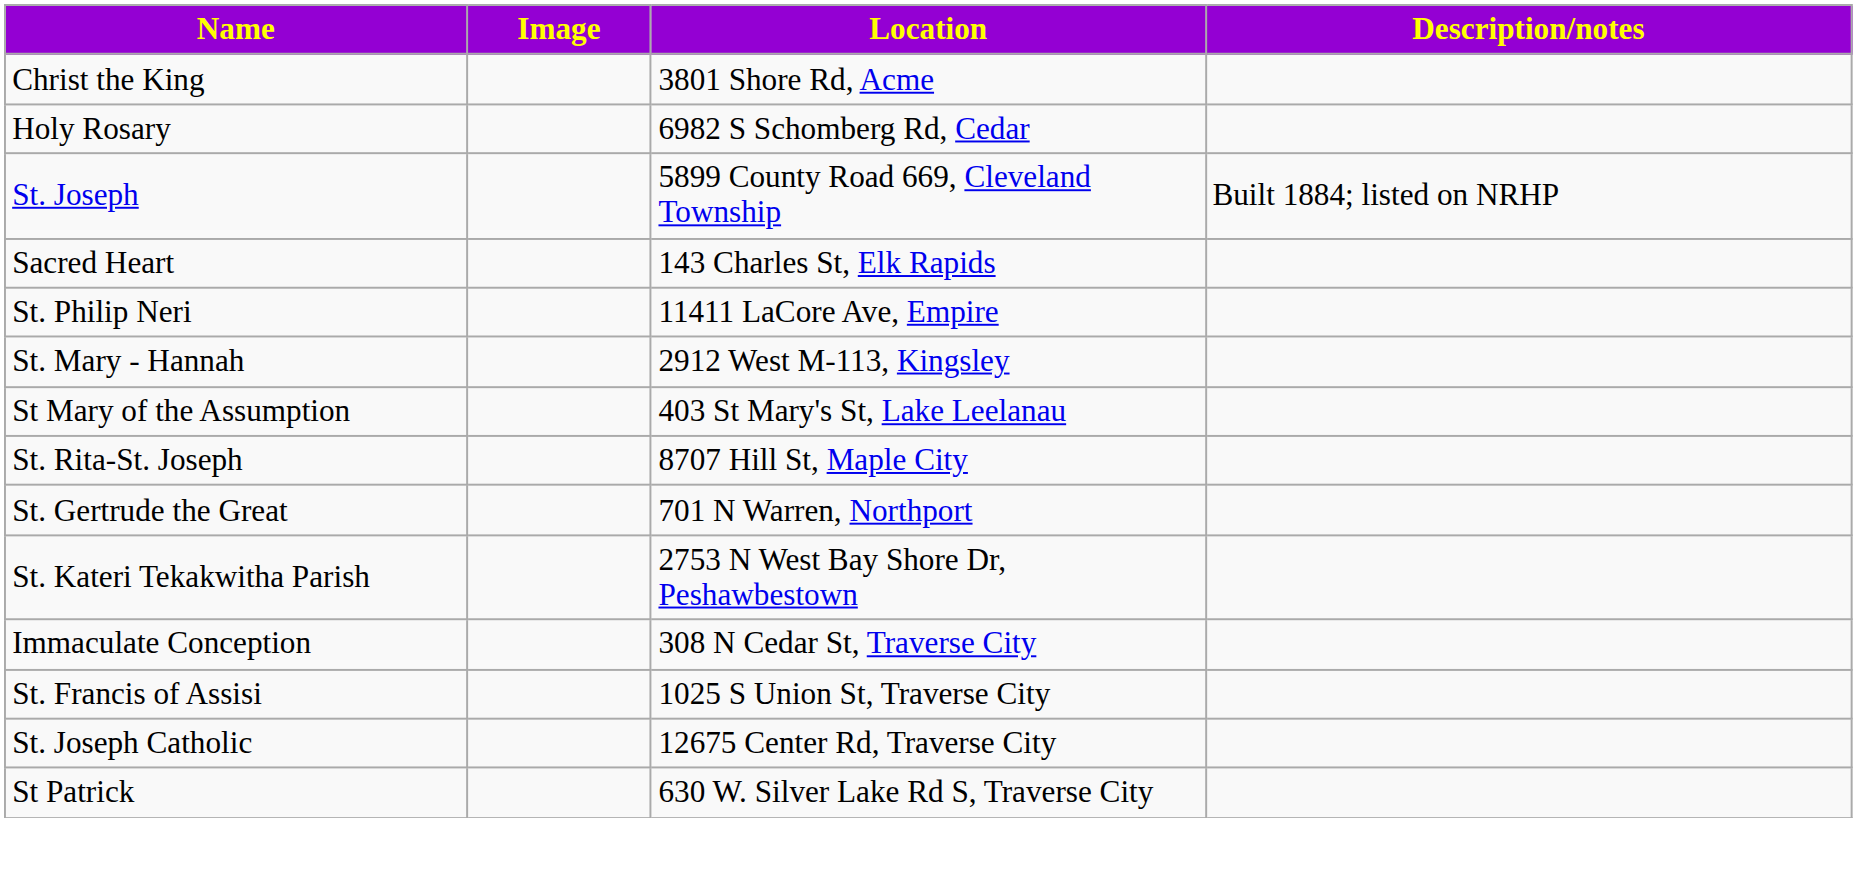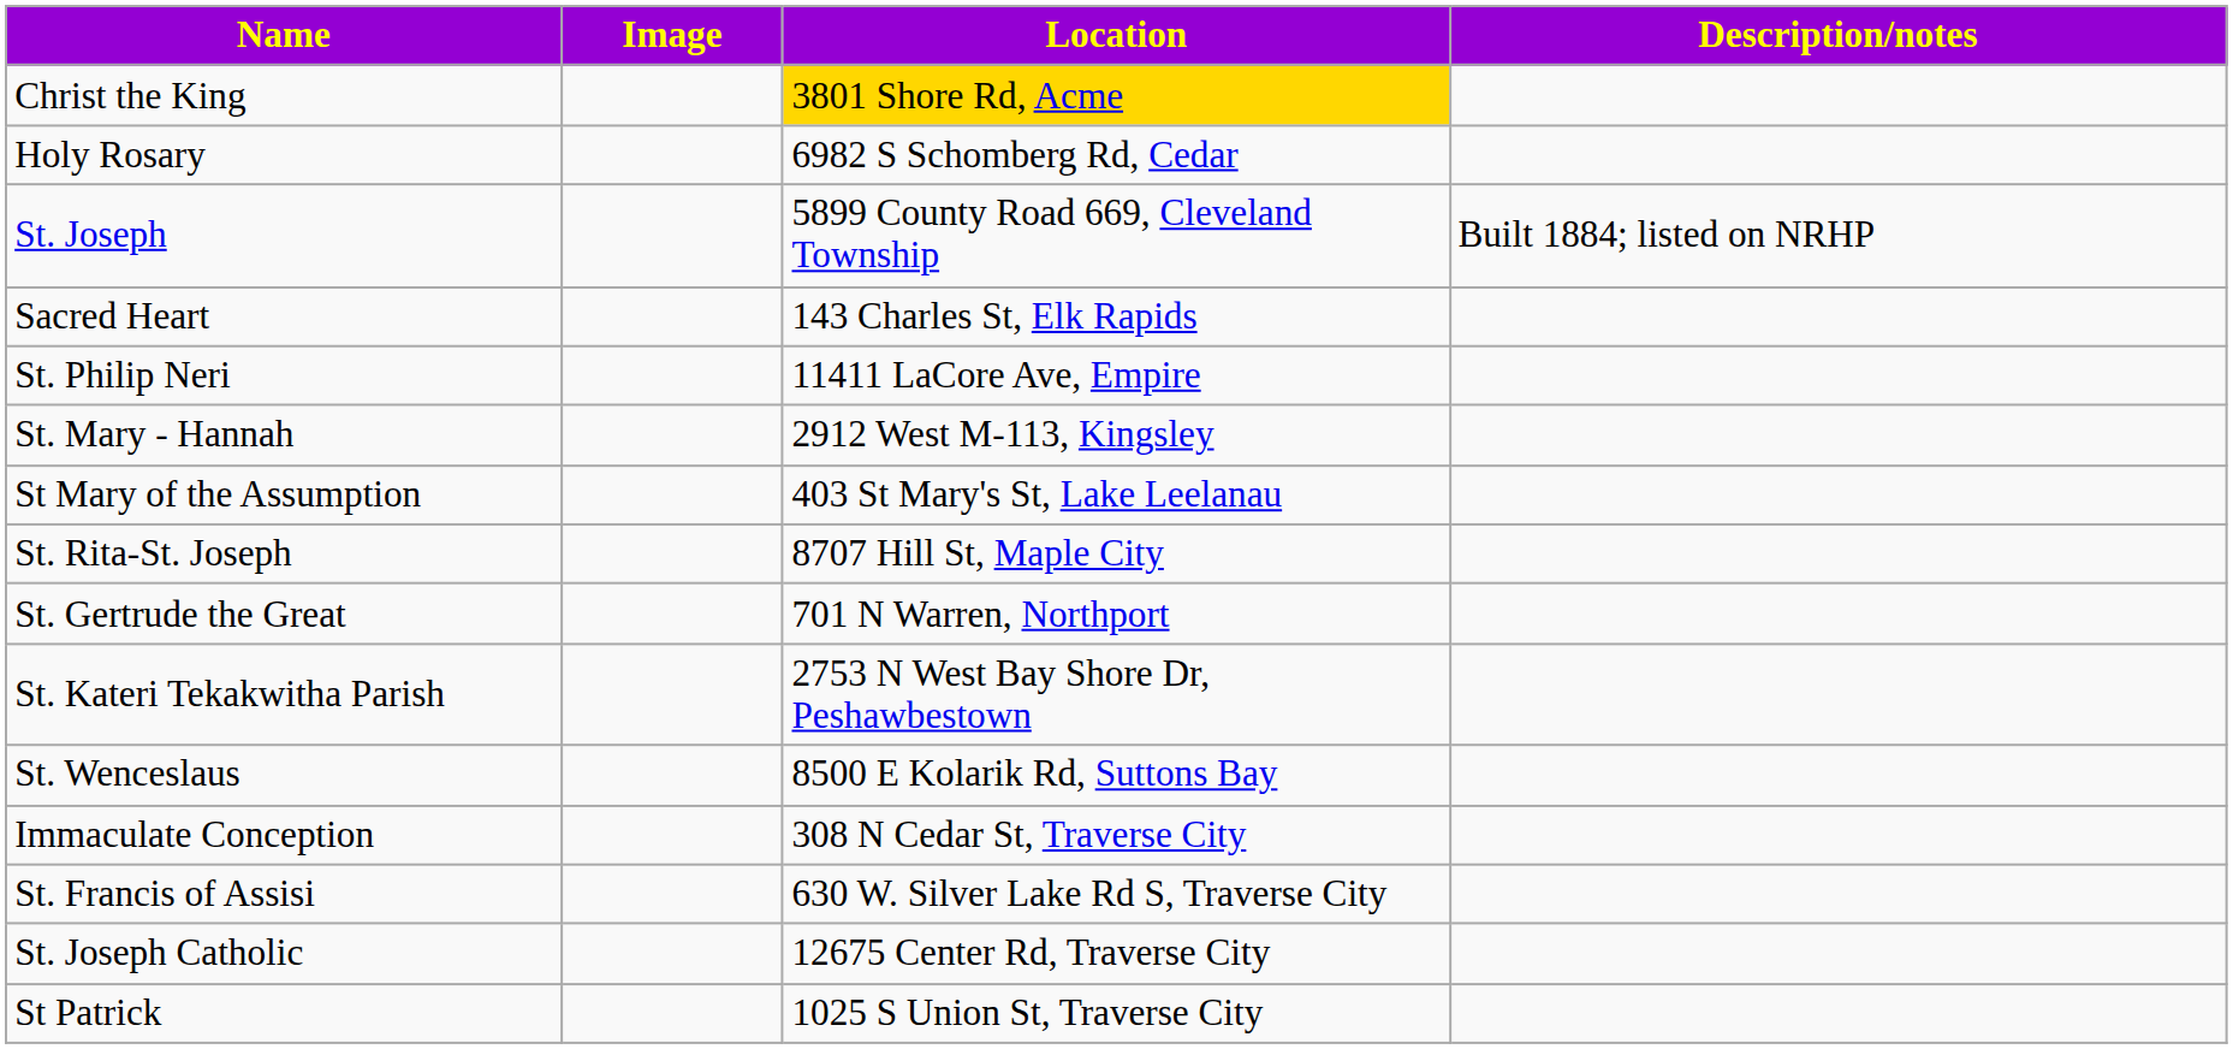Christ the King | Location: no background -> gold background
+ row: St. Wenceslaus | 8500 E Kolarik Rd, Suttons Bay
St. Francis of Assisi | Location: 1025 S Union St, Traverse City -> 630 W. Silver Lake Rd S, Traverse City
St Patrick | Location: 630 W. Silver Lake Rd S, Traverse City -> 1025 S Union St, Traverse City
